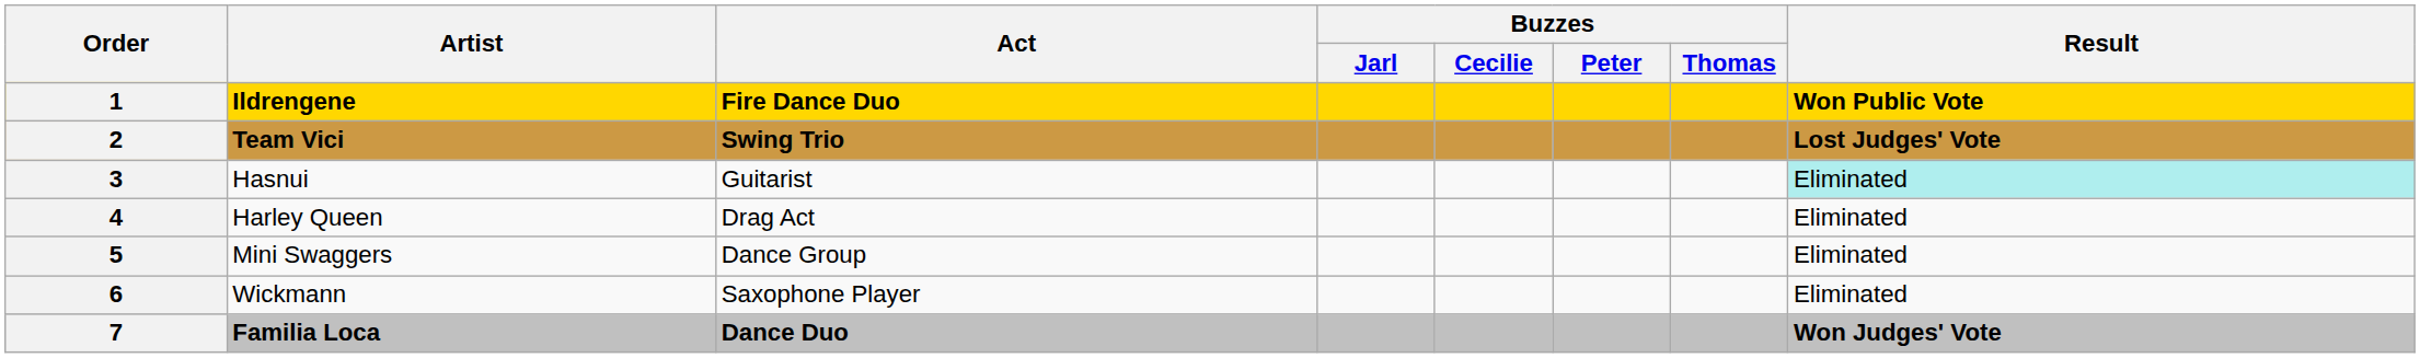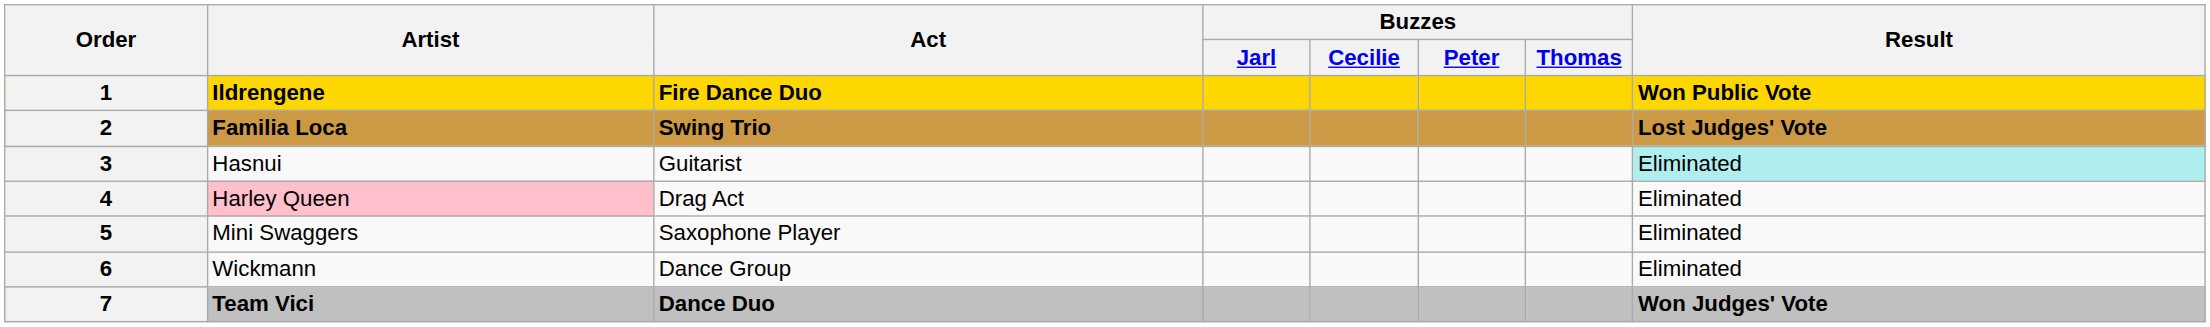2 | Artist: Team Vici -> Familia Loca
4 | Artist: no background -> pink background
5 | Act: Dance Group -> Saxophone Player
6 | Act: Saxophone Player -> Dance Group
7 | Artist: Familia Loca -> Team Vici
